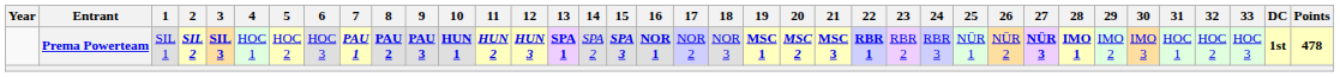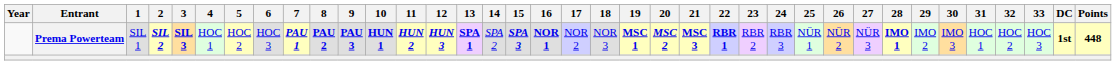Prema Powerteam | 27: bold -> normal
Prema Powerteam | Points: 478 -> 448
